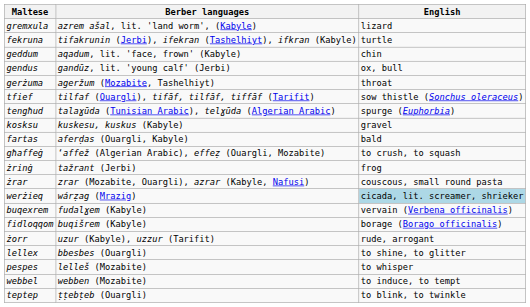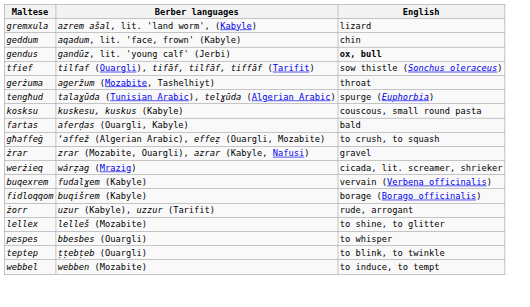- row: fekruna | tifakrunin (Jerbi), ifekran (Tashelhiyt), ifkran (Kabyle) | turtle
gendus | English: normal -> bold
rows swapped: gerżuma <-> tfief
kosksu | English: gravel -> couscous, small round pasta
- row: żrinġ | tažrant (Jerbi) | frog
żrar | English: couscous, small round pasta -> gravel
werżieq | English: lightblue background -> no background
lellex | Berber languages: bbesbes (Ouargli) -> lelleš (Mozabite)
pespes | Berber languages: lelleš (Mozabite) -> bbesbes (Ouargli)
rows swapped: teptep <-> webbel
